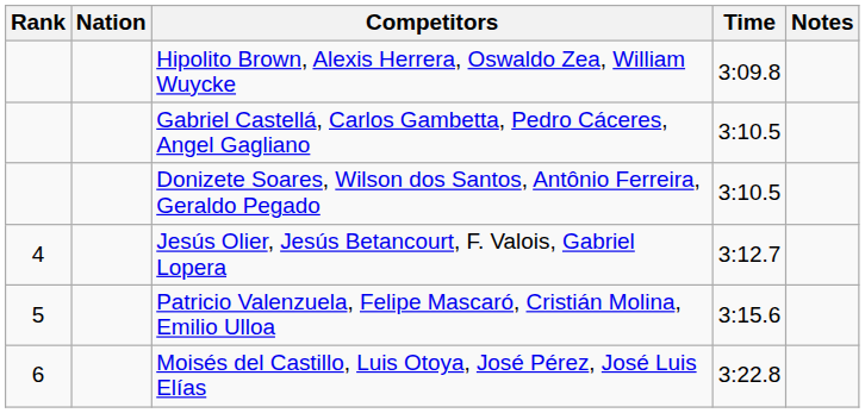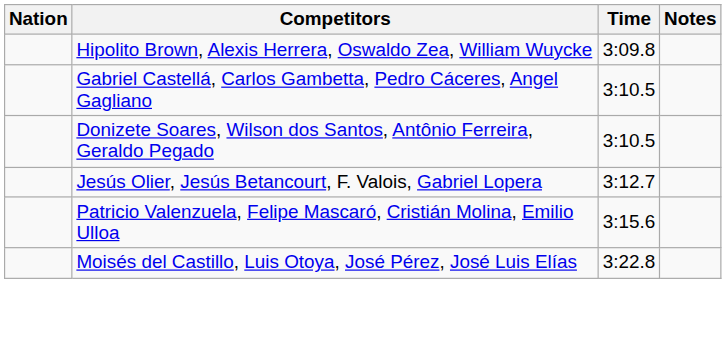- column: Rank | 4 | 5 | 6
